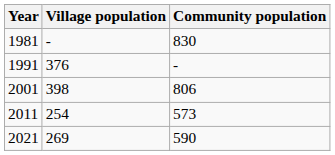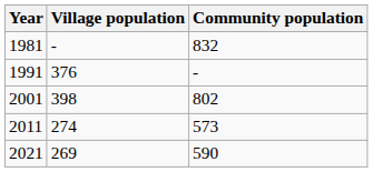1981 | Community population: 830 -> 832
2001 | Community population: 806 -> 802
2011 | Village population: 254 -> 274
